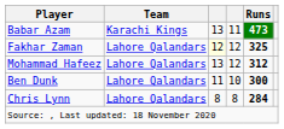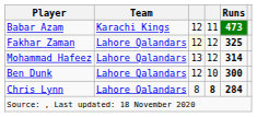Babar Azam | column 3: 13 -> 12
Mohammad Hafeez | Runs: 312 -> 314
Ben Dunk | column 3: 11 -> 12
Chris Lynn | column 4: normal -> bold
